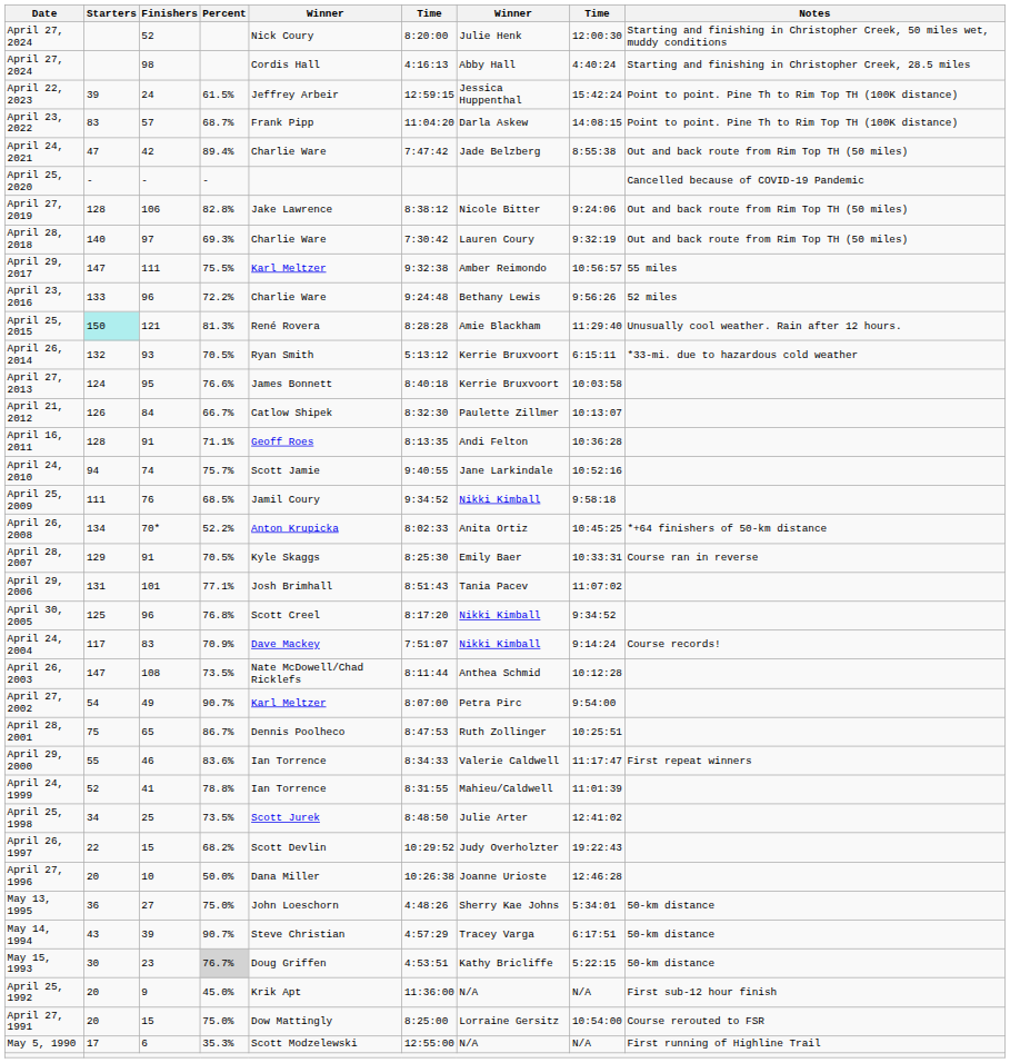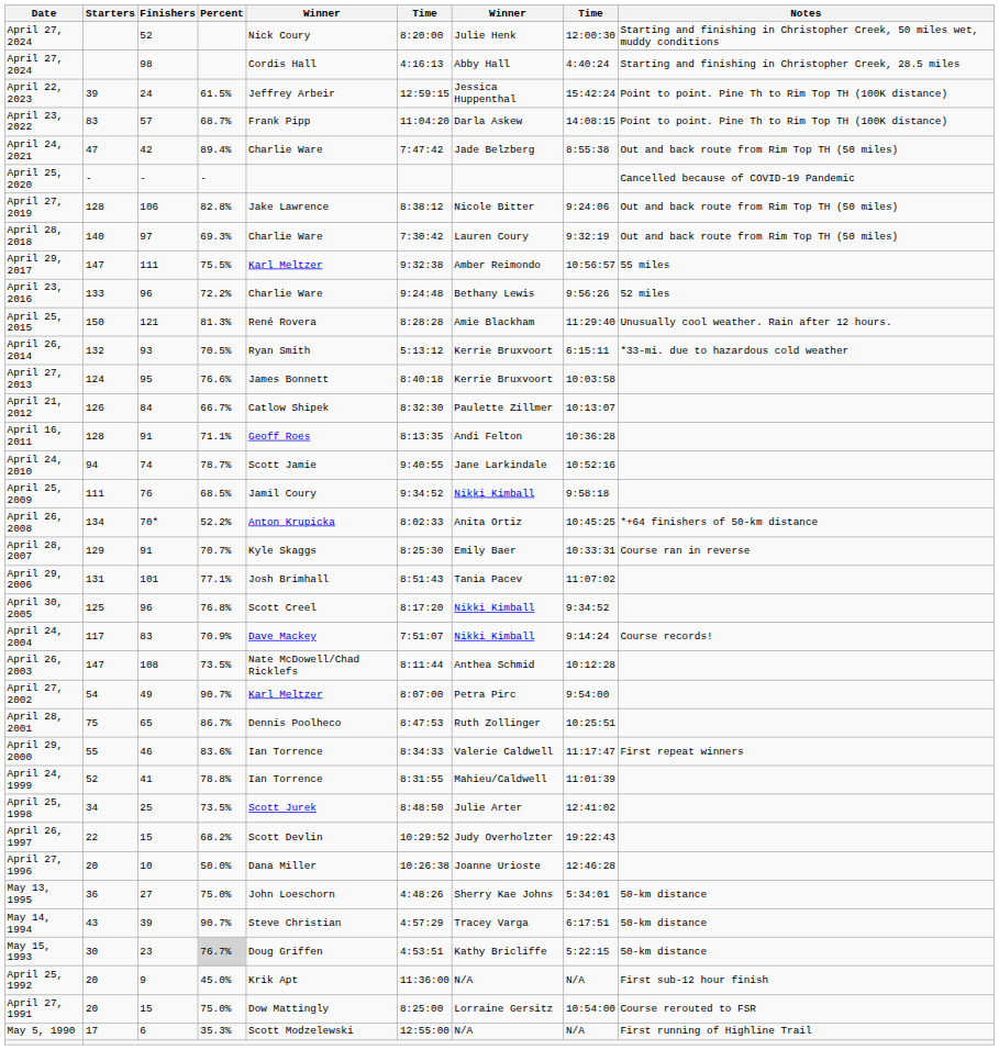April 25, 2015 | Starters: paleturquoise background -> no background
April 24, 2010 | Percent: 75.7% -> 78.7%
April 28, 2007 | Percent: 70.5% -> 70.7%
